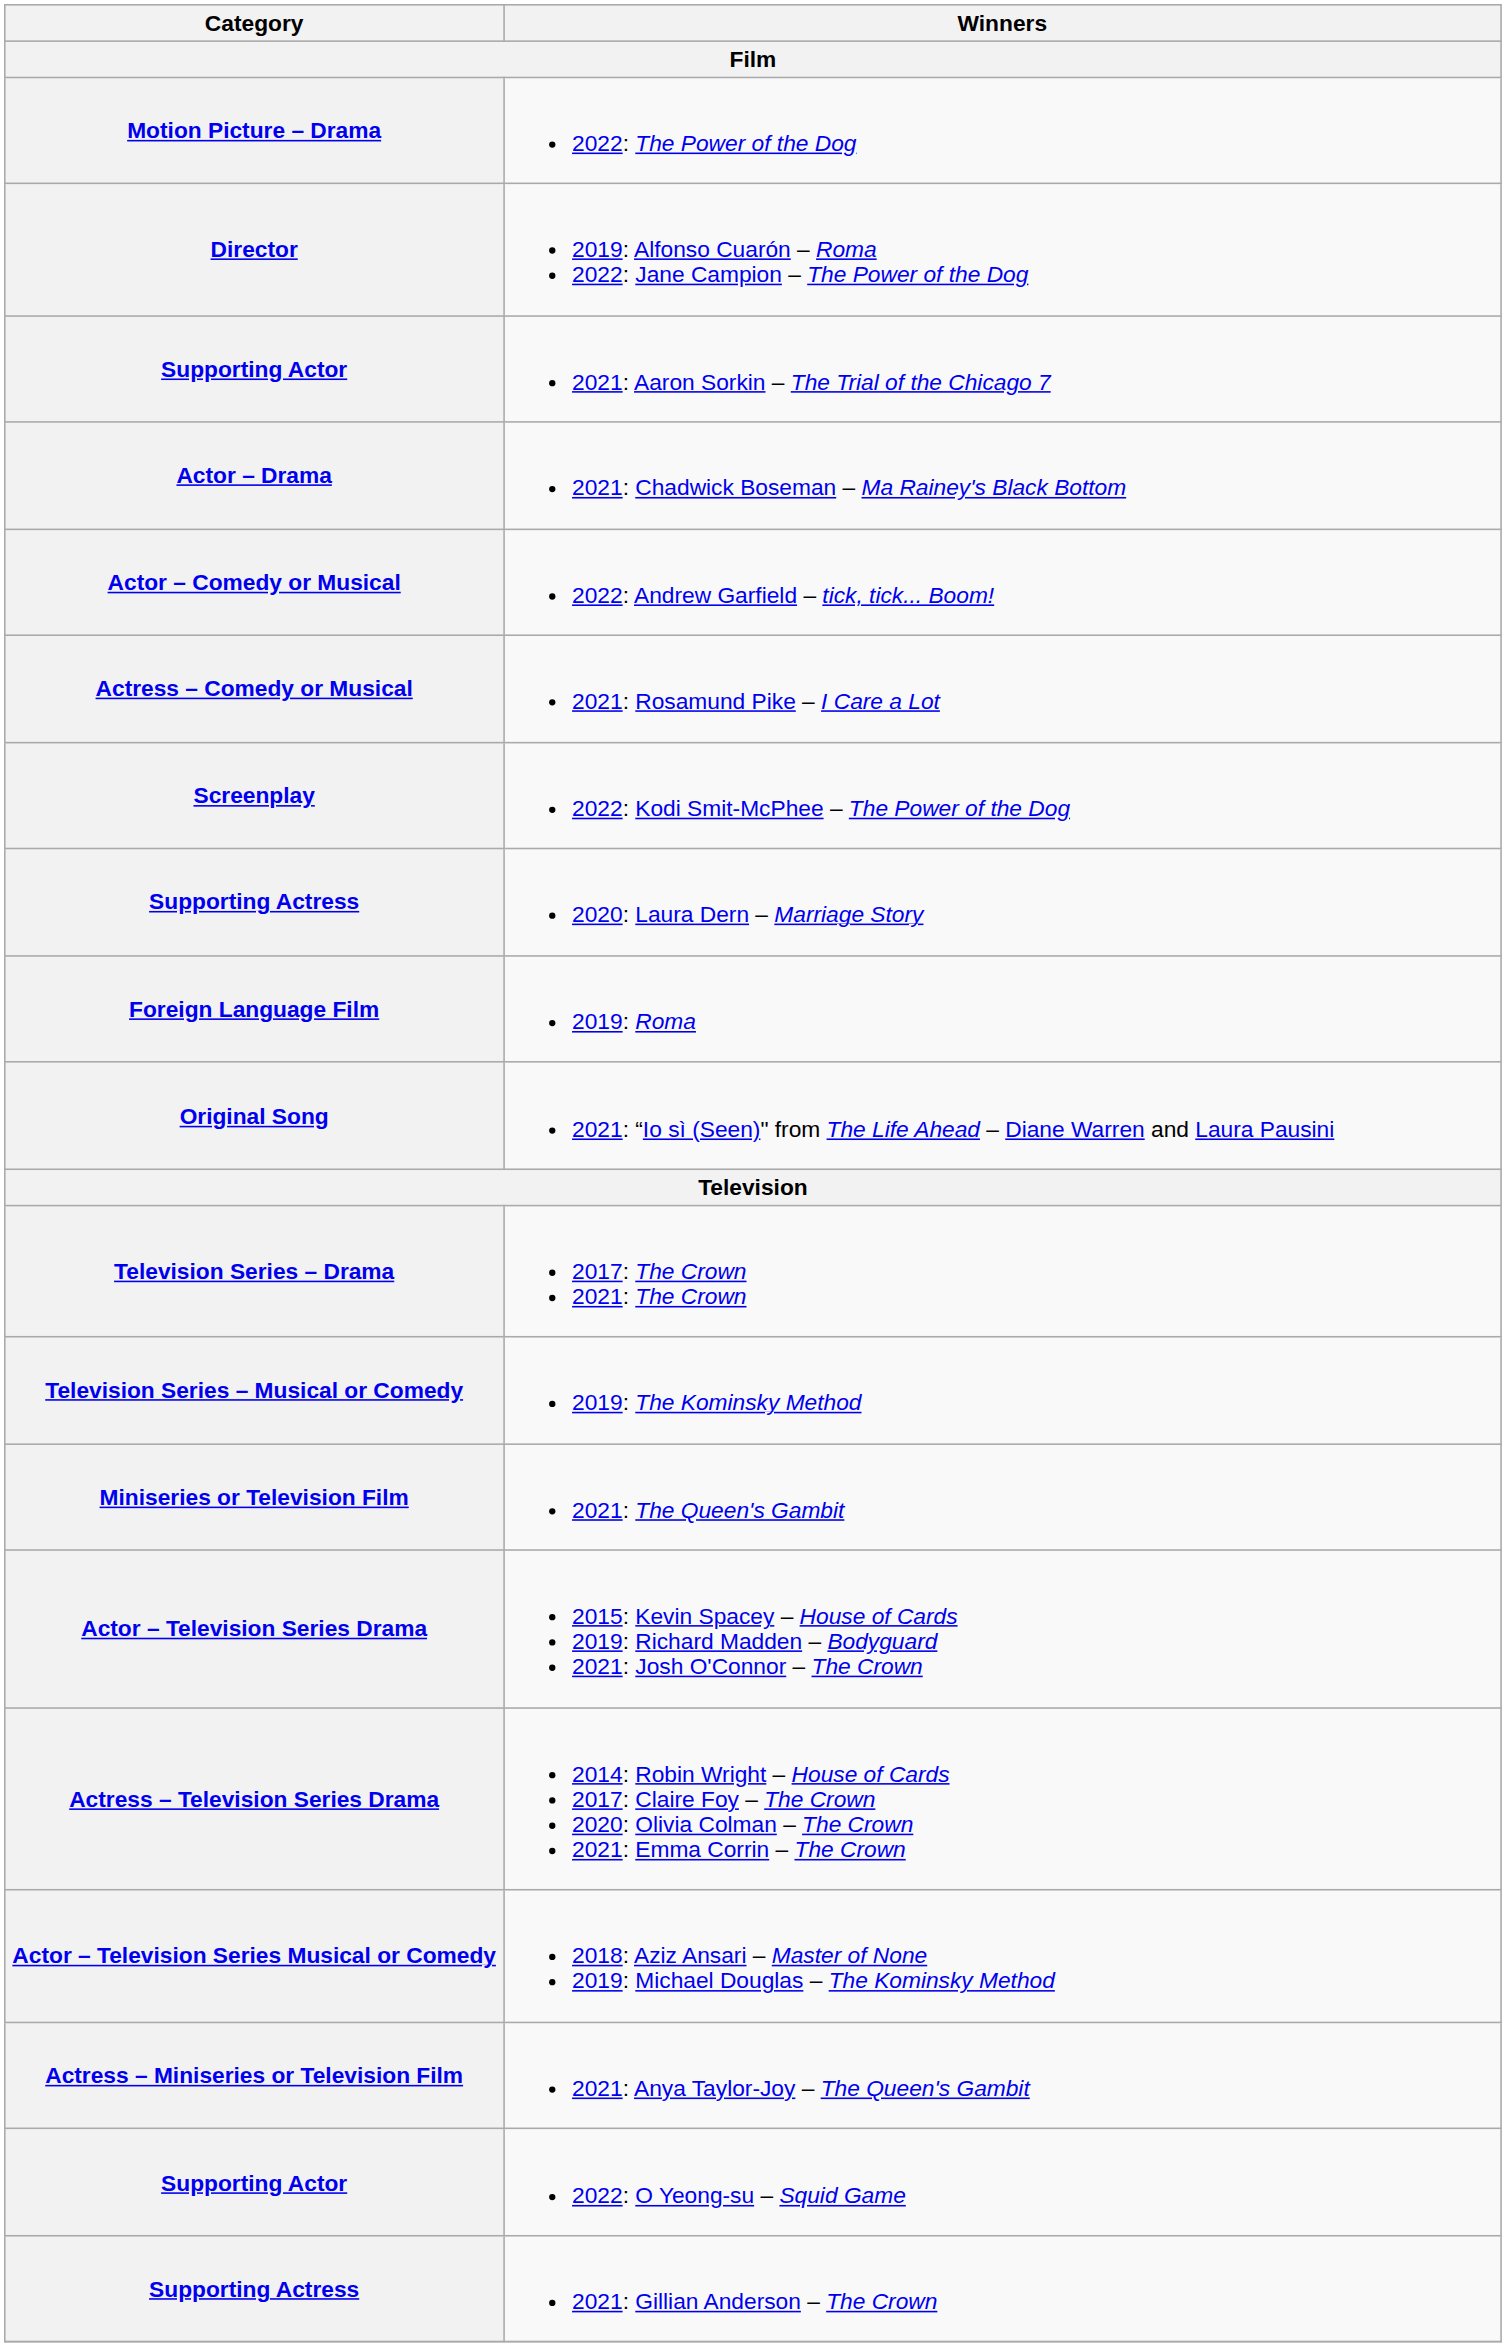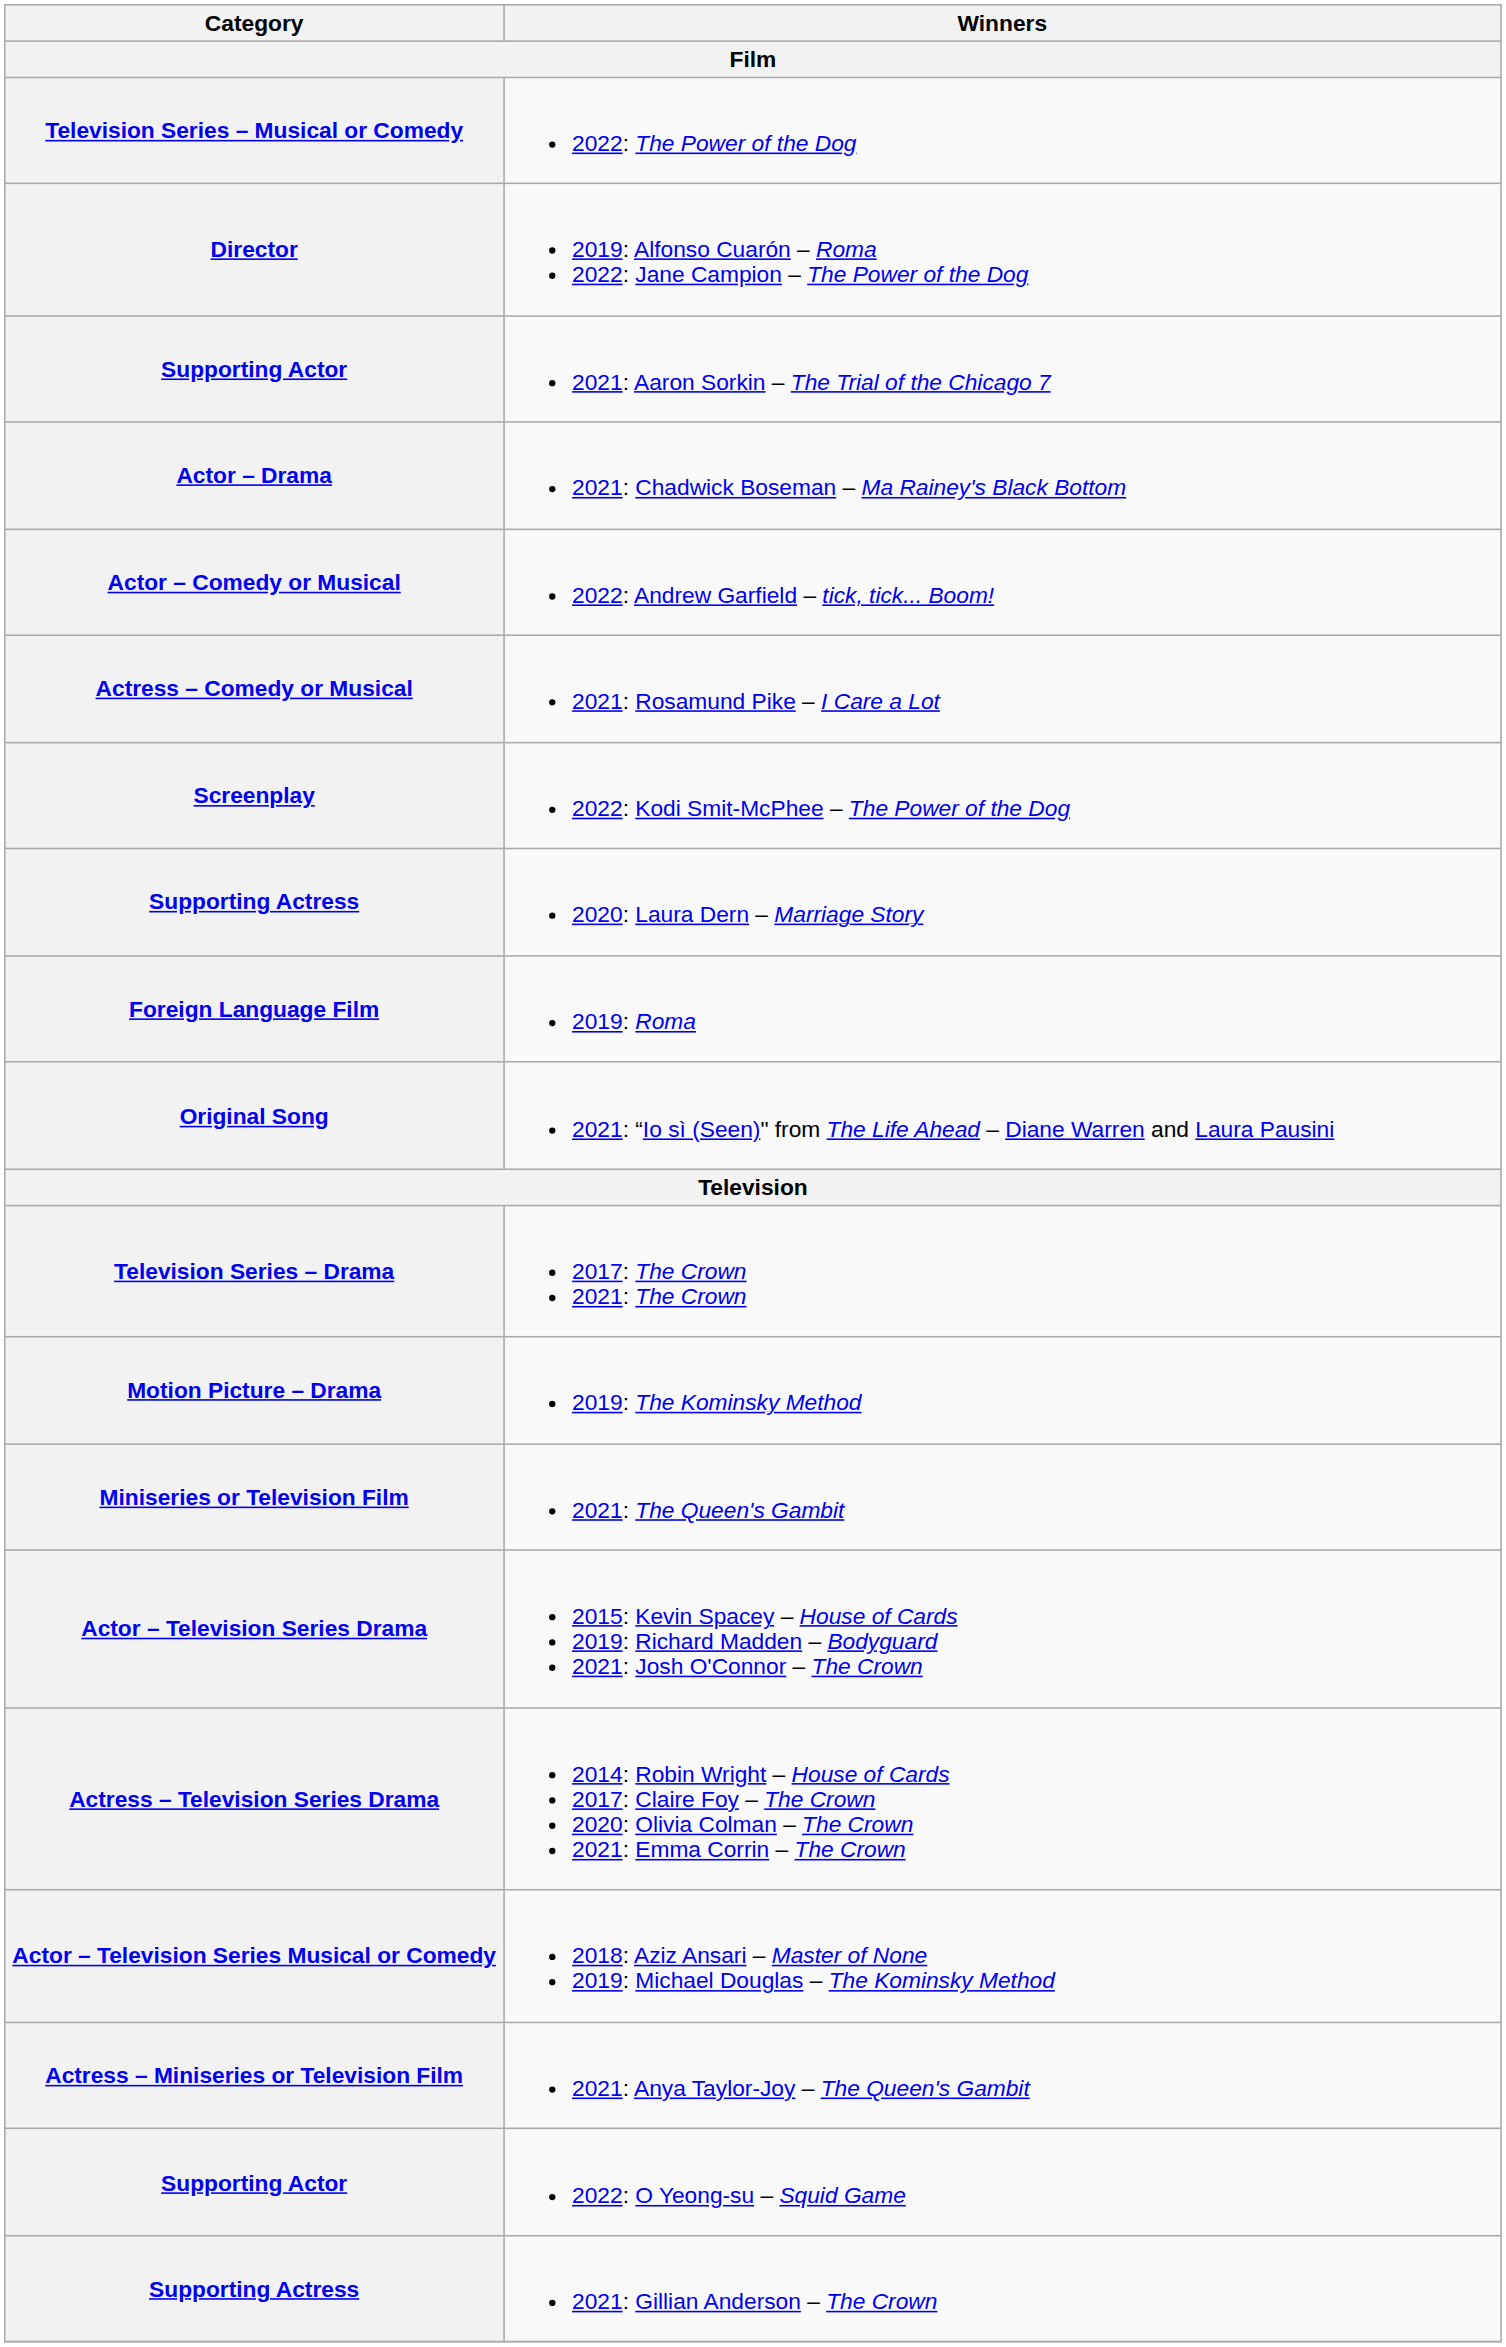2022: The Power of the Dog | Category: Motion Picture – Drama -> Television Series – Musical or Comedy
2019: The Kominsky Method | Category: Television Series – Musical or Comedy -> Motion Picture – Drama
